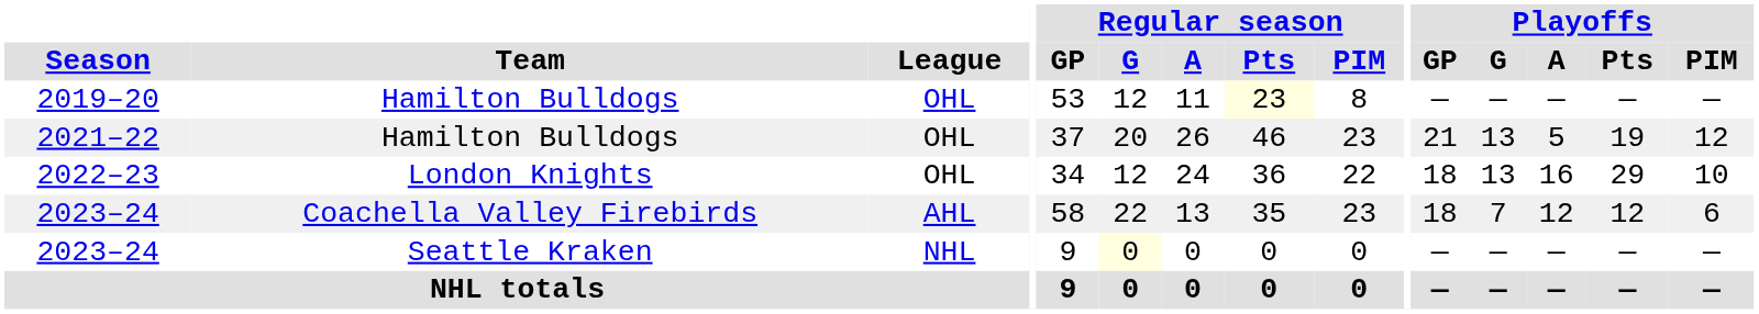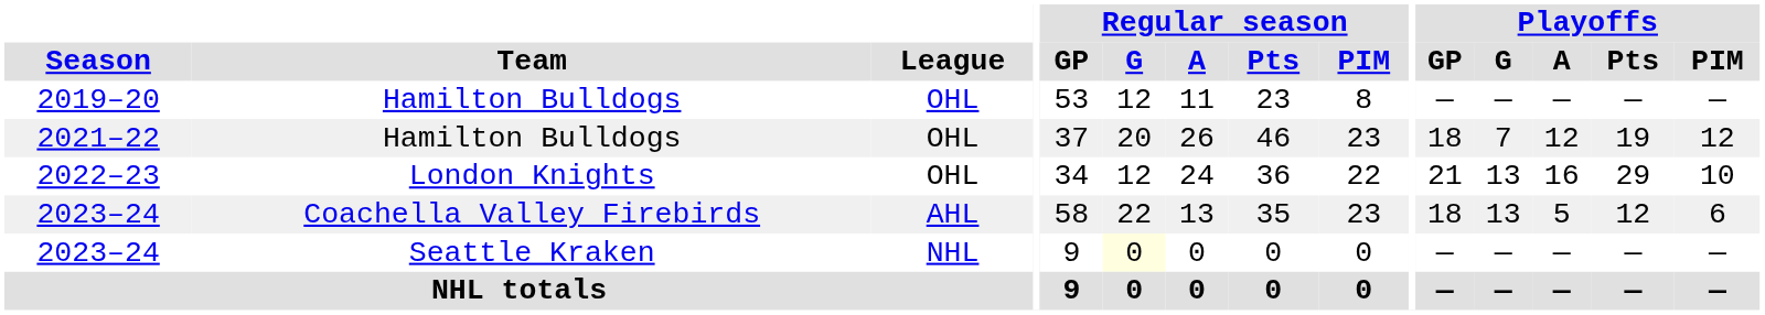2019–20 | Regular season / Pts: lightyellow background -> no background
2021–22 | Playoffs / GP: 21 -> 18
2021–22 | Playoffs / G: 13 -> 7
2021–22 | Playoffs / A: 5 -> 12
2022–23 | Playoffs / GP: 18 -> 21
2023–24 / Coachella Valley Firebirds | Playoffs / G: 7 -> 13
2023–24 / Coachella Valley Firebirds | Playoffs / A: 12 -> 5
